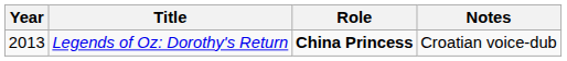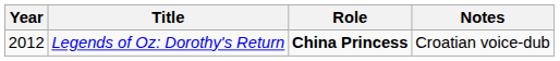Legends of Oz: Dorothy's Return | Year: 2013 -> 2012
